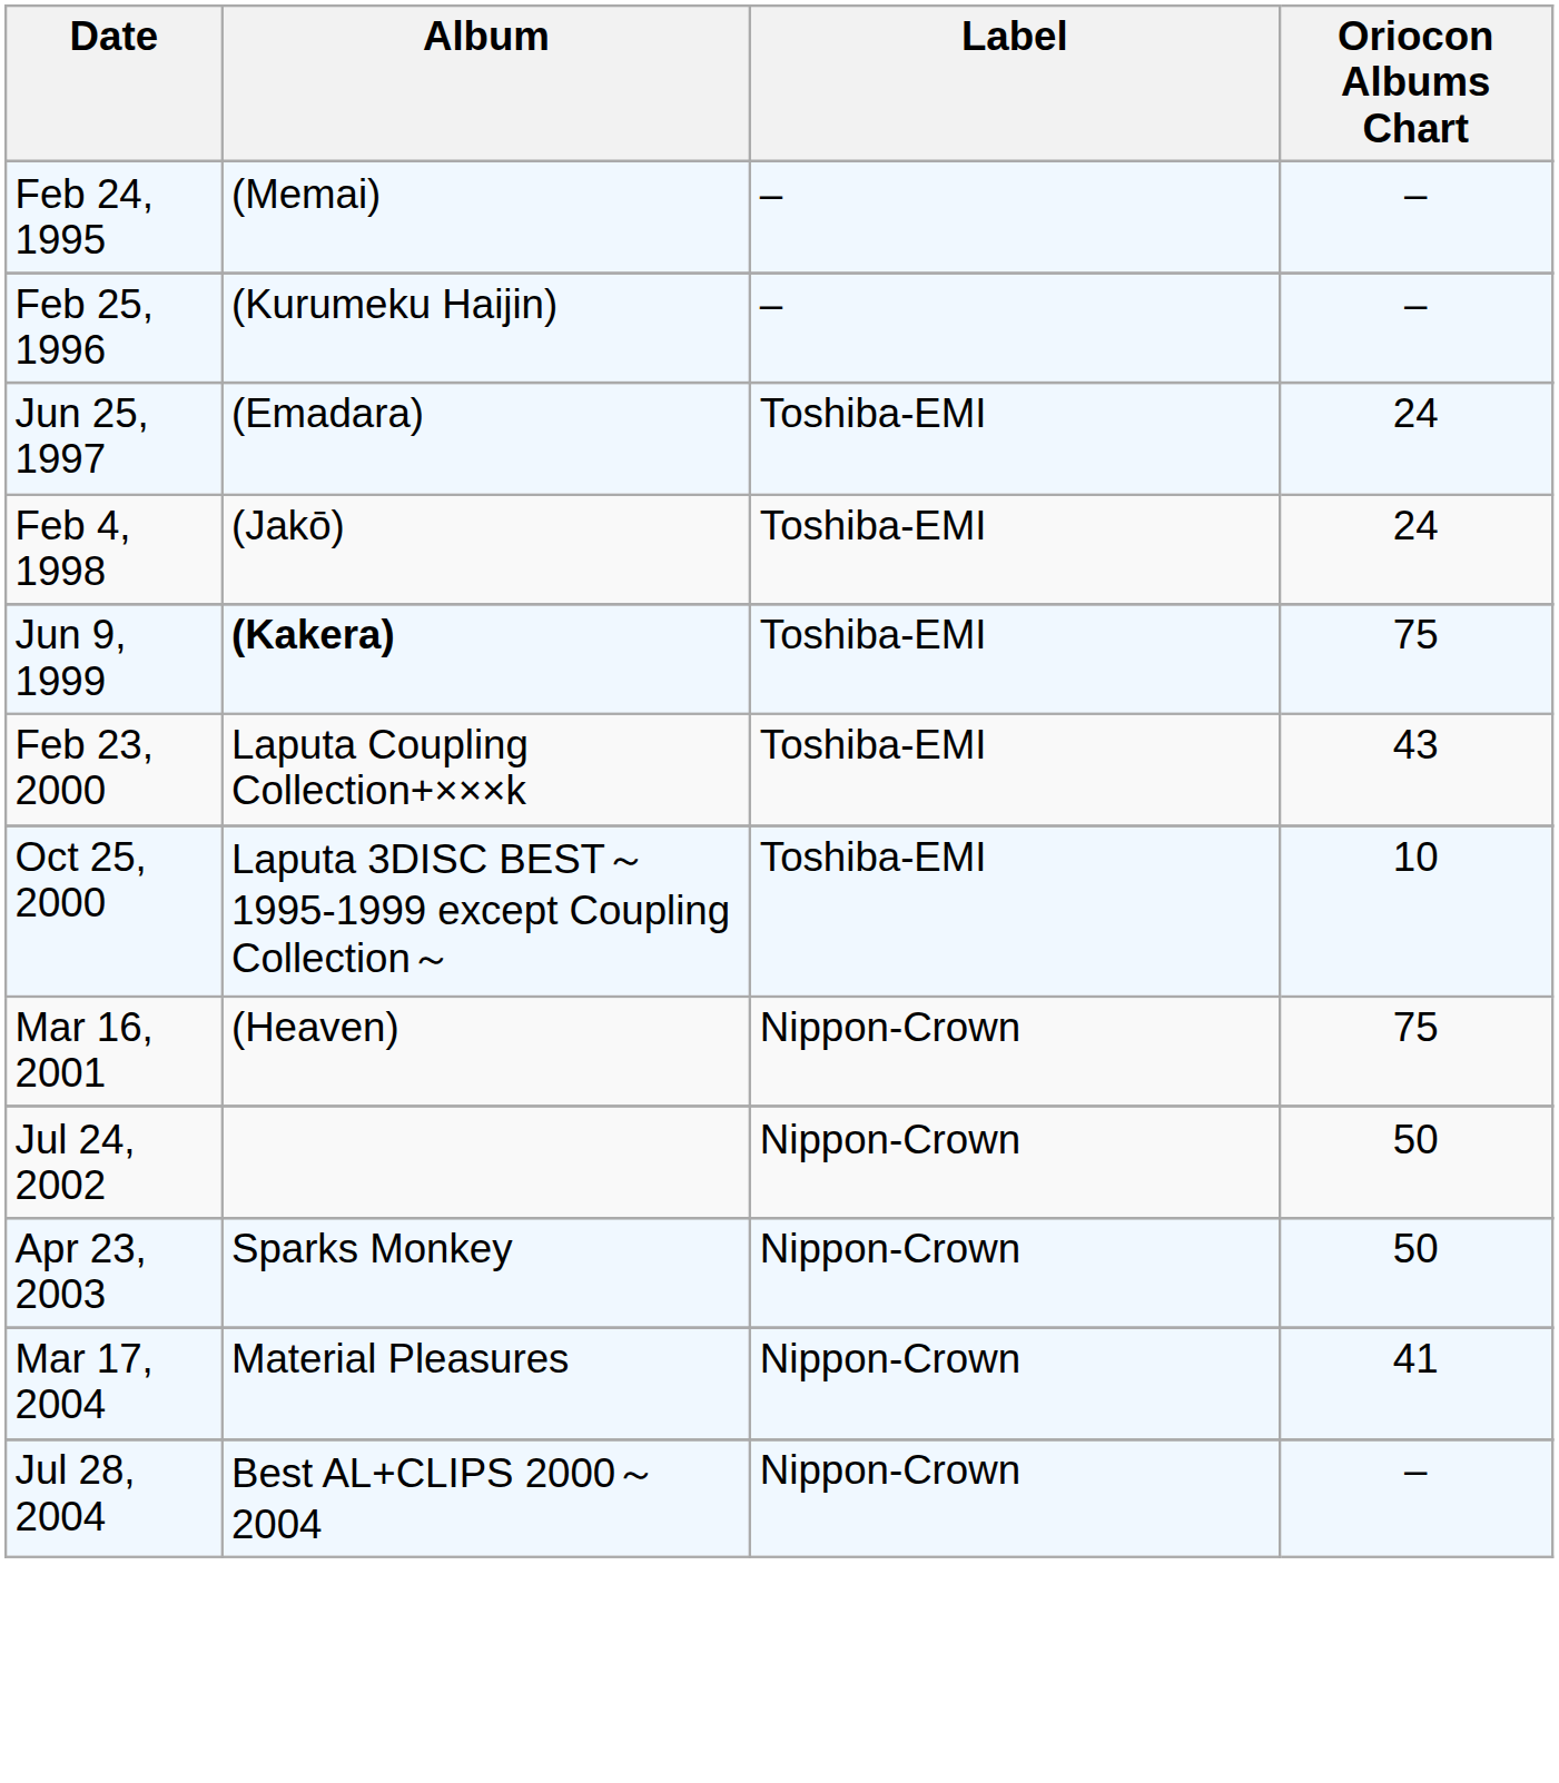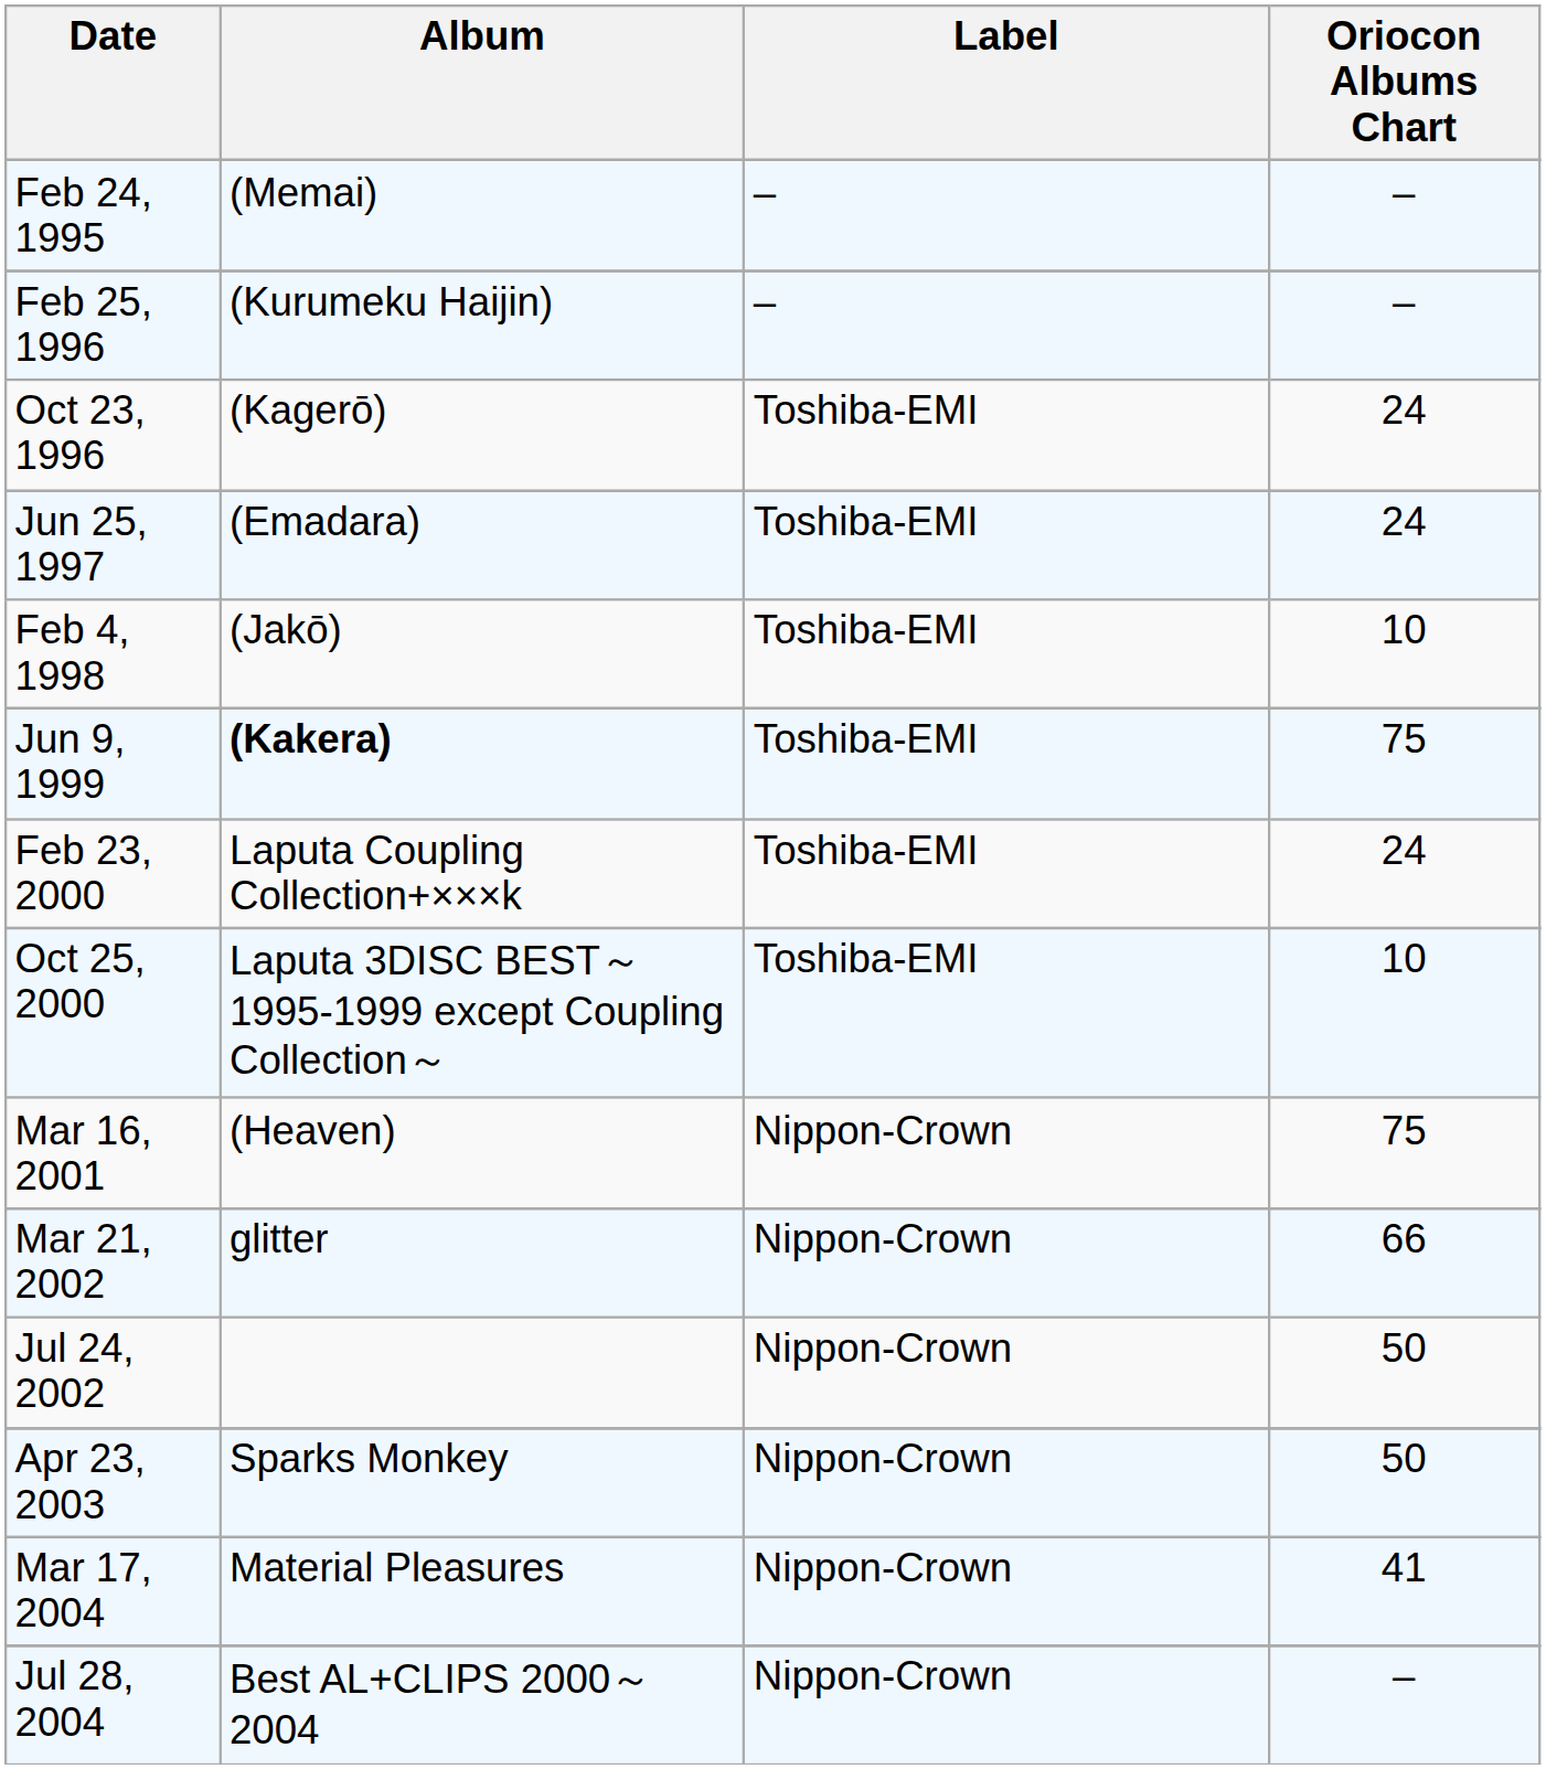+ row: Oct 23, 1996 | (Kagerō) | Toshiba-EMI | 24
Feb 4, 1998 | Oriocon Albums Chart: 24 -> 10
Feb 23, 2000 | Oriocon Albums Chart: 43 -> 24
+ row: Mar 21, 2002 | glitter | Nippon-Crown | 66
